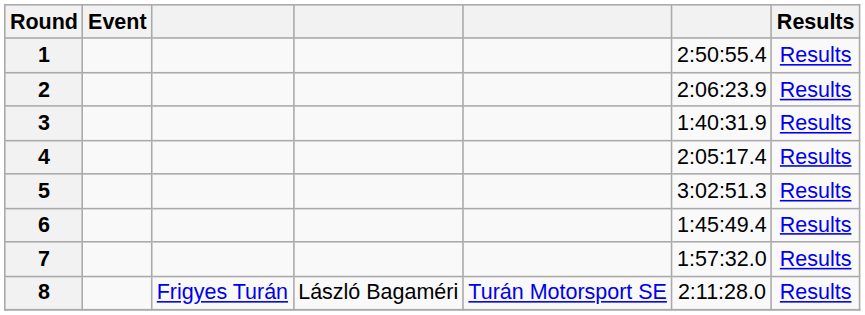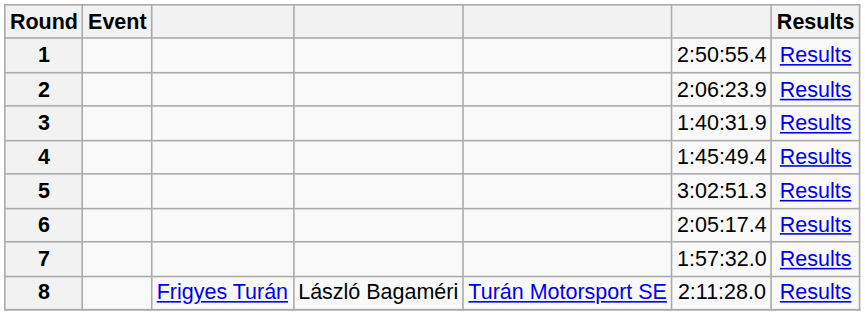4 | column 6: 2:05:17.4 -> 1:45:49.4
6 | column 6: 1:45:49.4 -> 2:05:17.4
